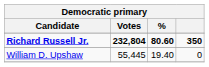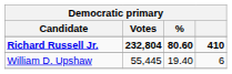Richard Russell Jr. | column 4: 350 -> 410
William D. Upshaw | column 4: 0 -> 6
